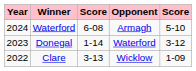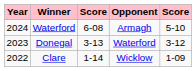Donegal | column 3: 1-14 -> 3-13
Clare | column 3: 3-13 -> 1-14
